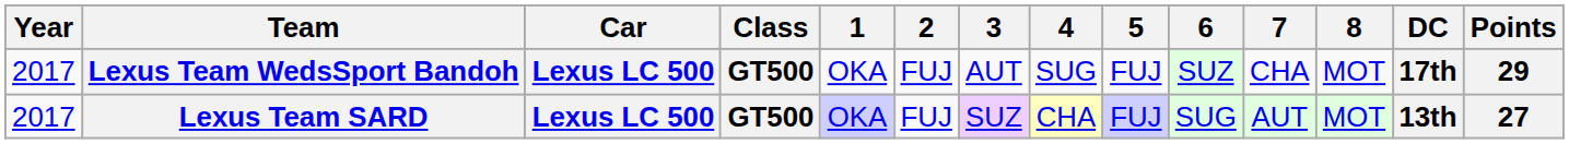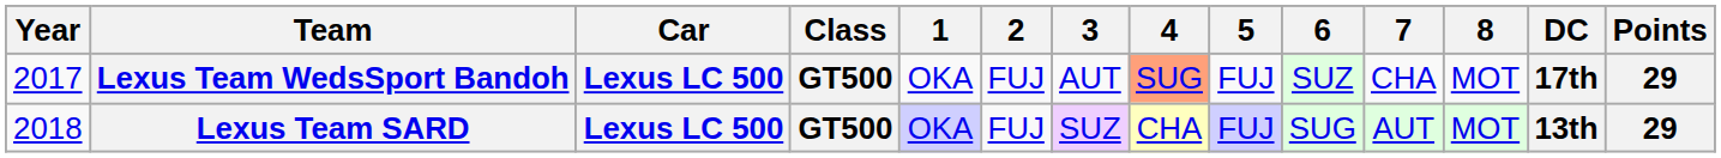Lexus Team WedsSport Bandoh | 4: no background -> lightsalmon background
Lexus Team SARD | Year: 2017 -> 2018
Lexus Team SARD | Points: 27 -> 29
